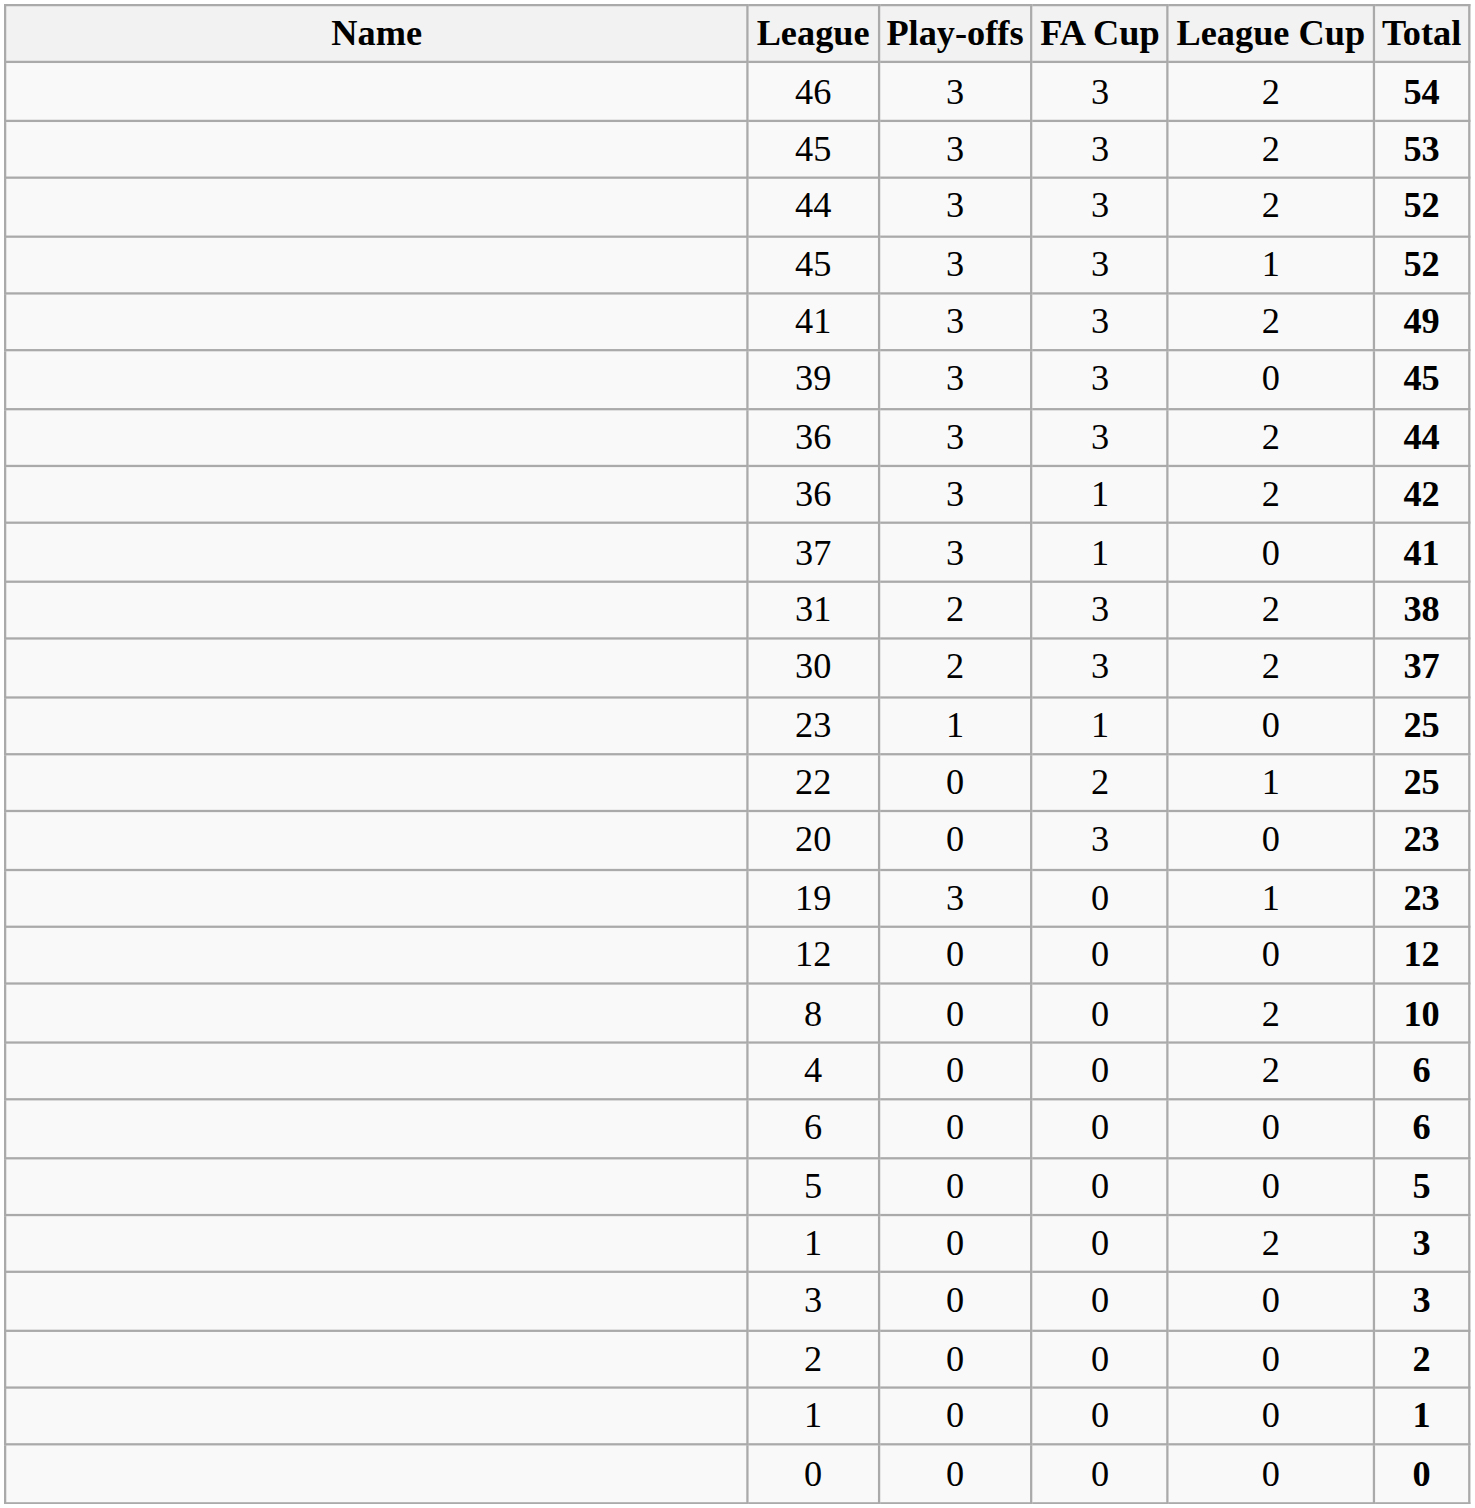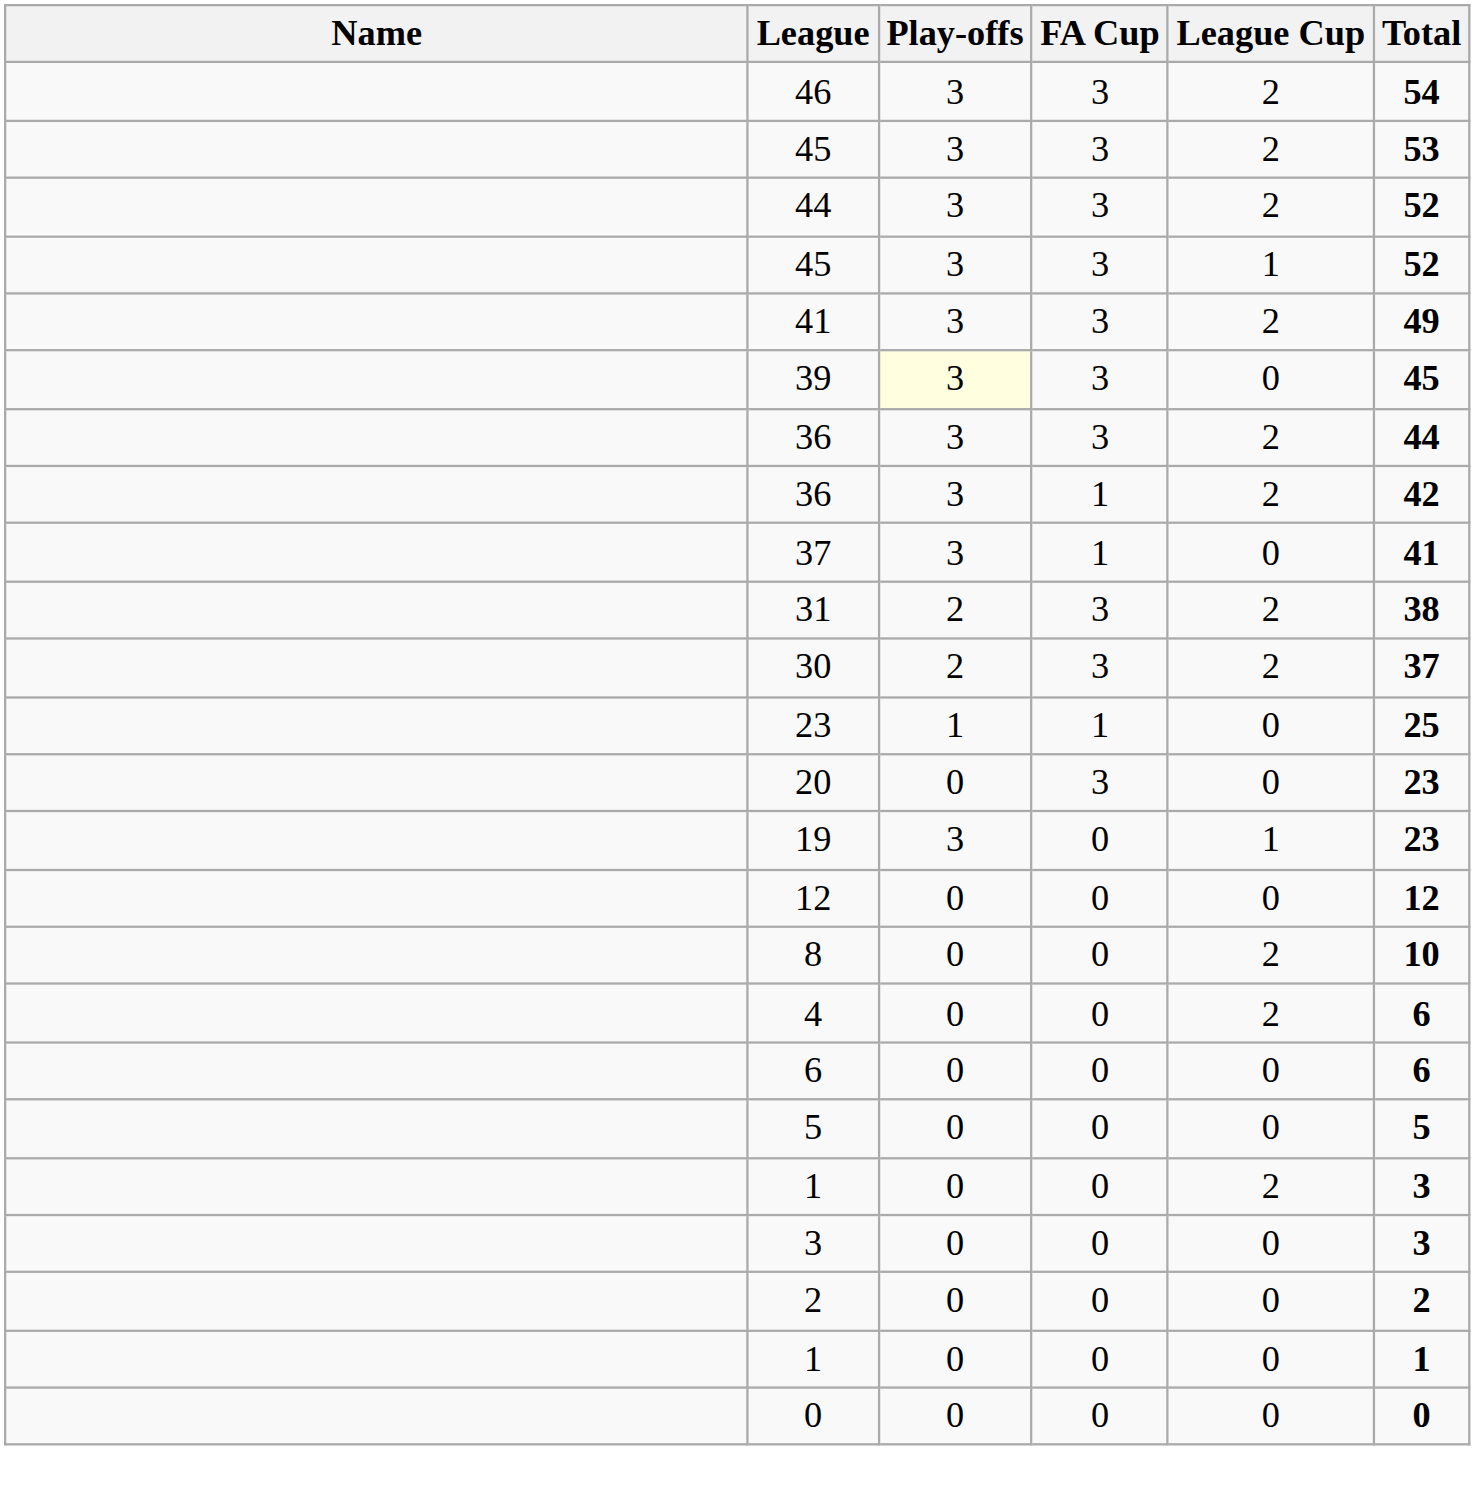39 | Play-offs: no background -> lightyellow background
- row: 22 | 0 | 2 | 1 | 25
